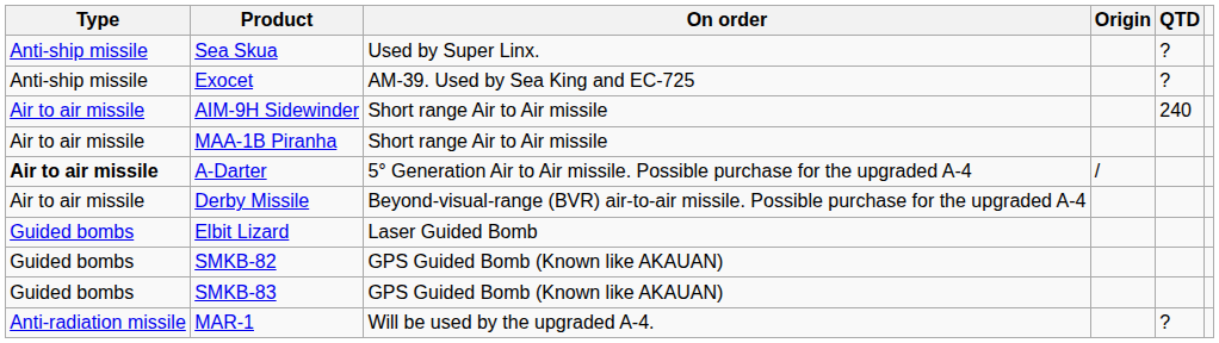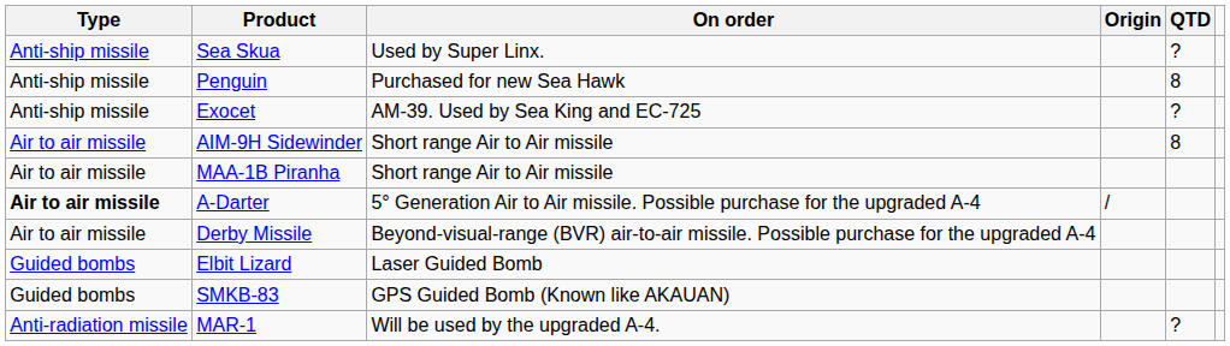+ row: Anti-ship missile | Penguin | Purchased for new Sea Hawk | 8
AIM-9H Sidewinder | QTD: 240 -> 8
- row: Guided bombs | SMKB-82 | GPS Guided Bomb (Known like AKAUAN)
